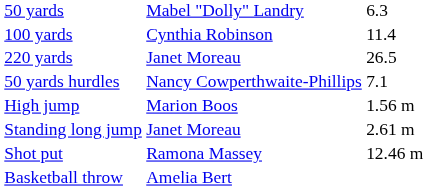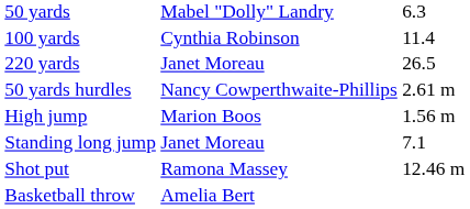50 yards hurdles | column 3: 7.1 -> 2.61 m
Standing long jump | column 3: 2.61 m -> 7.1
